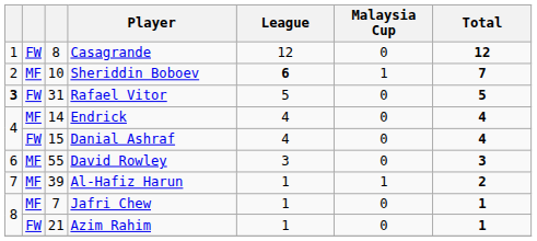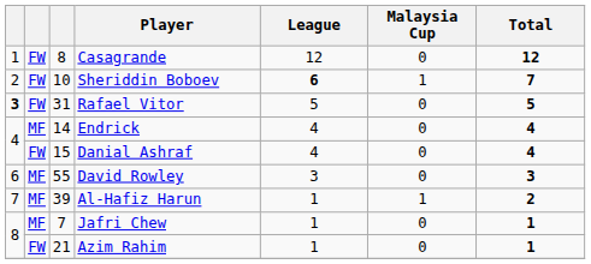Sheriddin Boboev | column 2: MF -> FW
